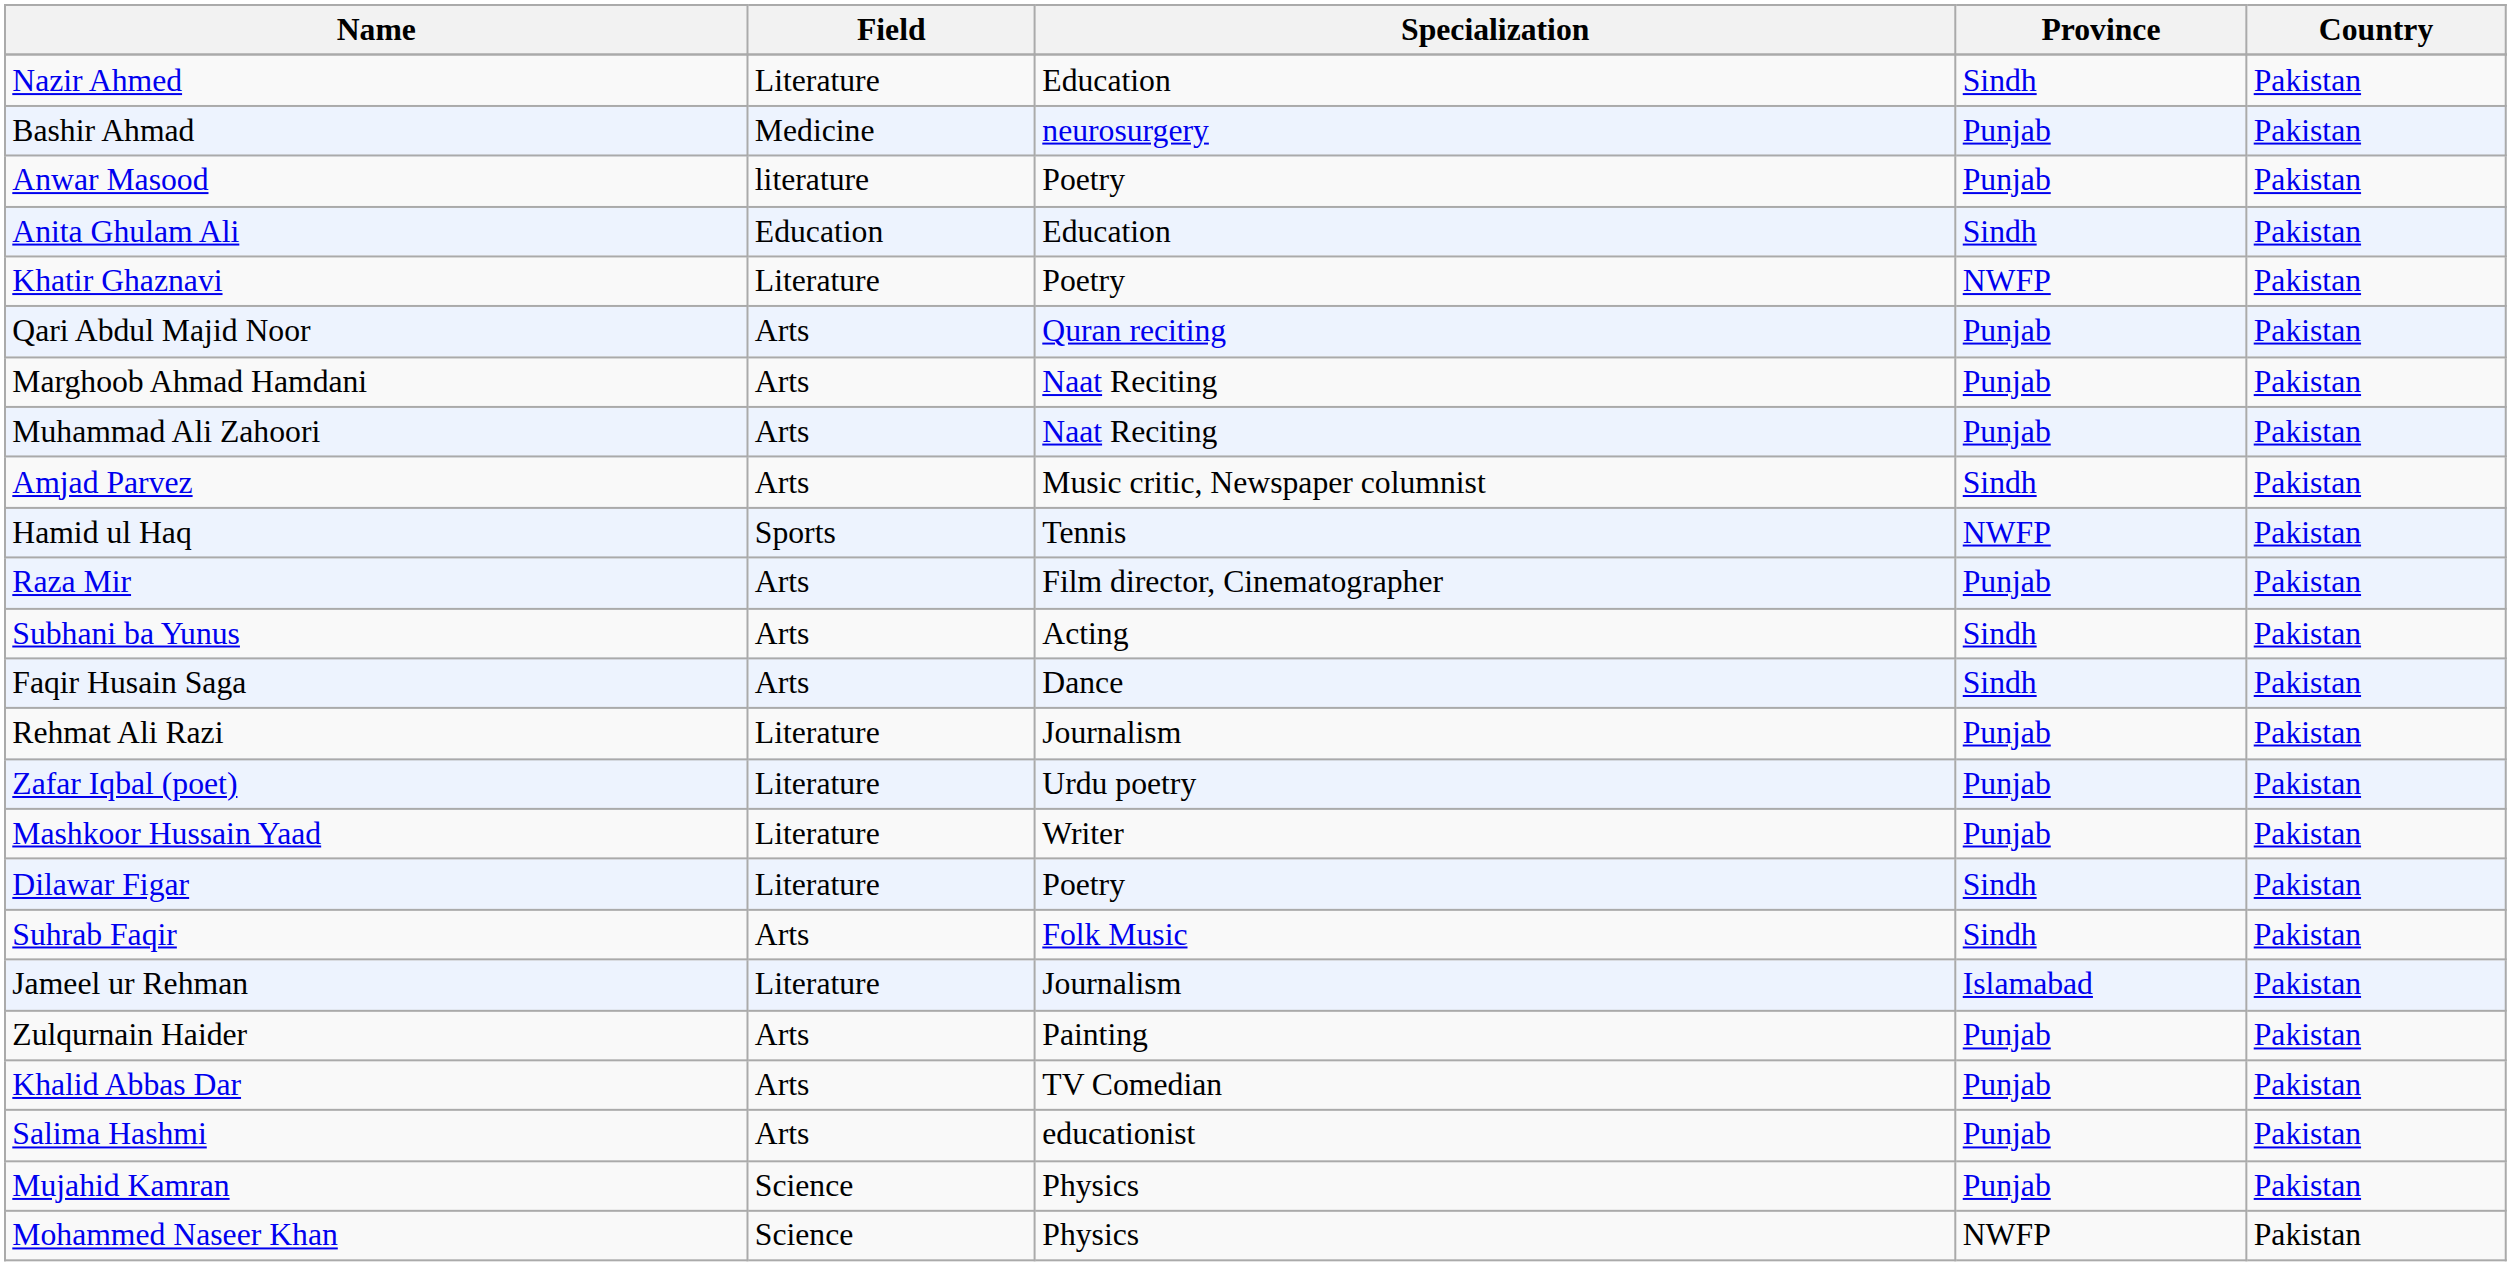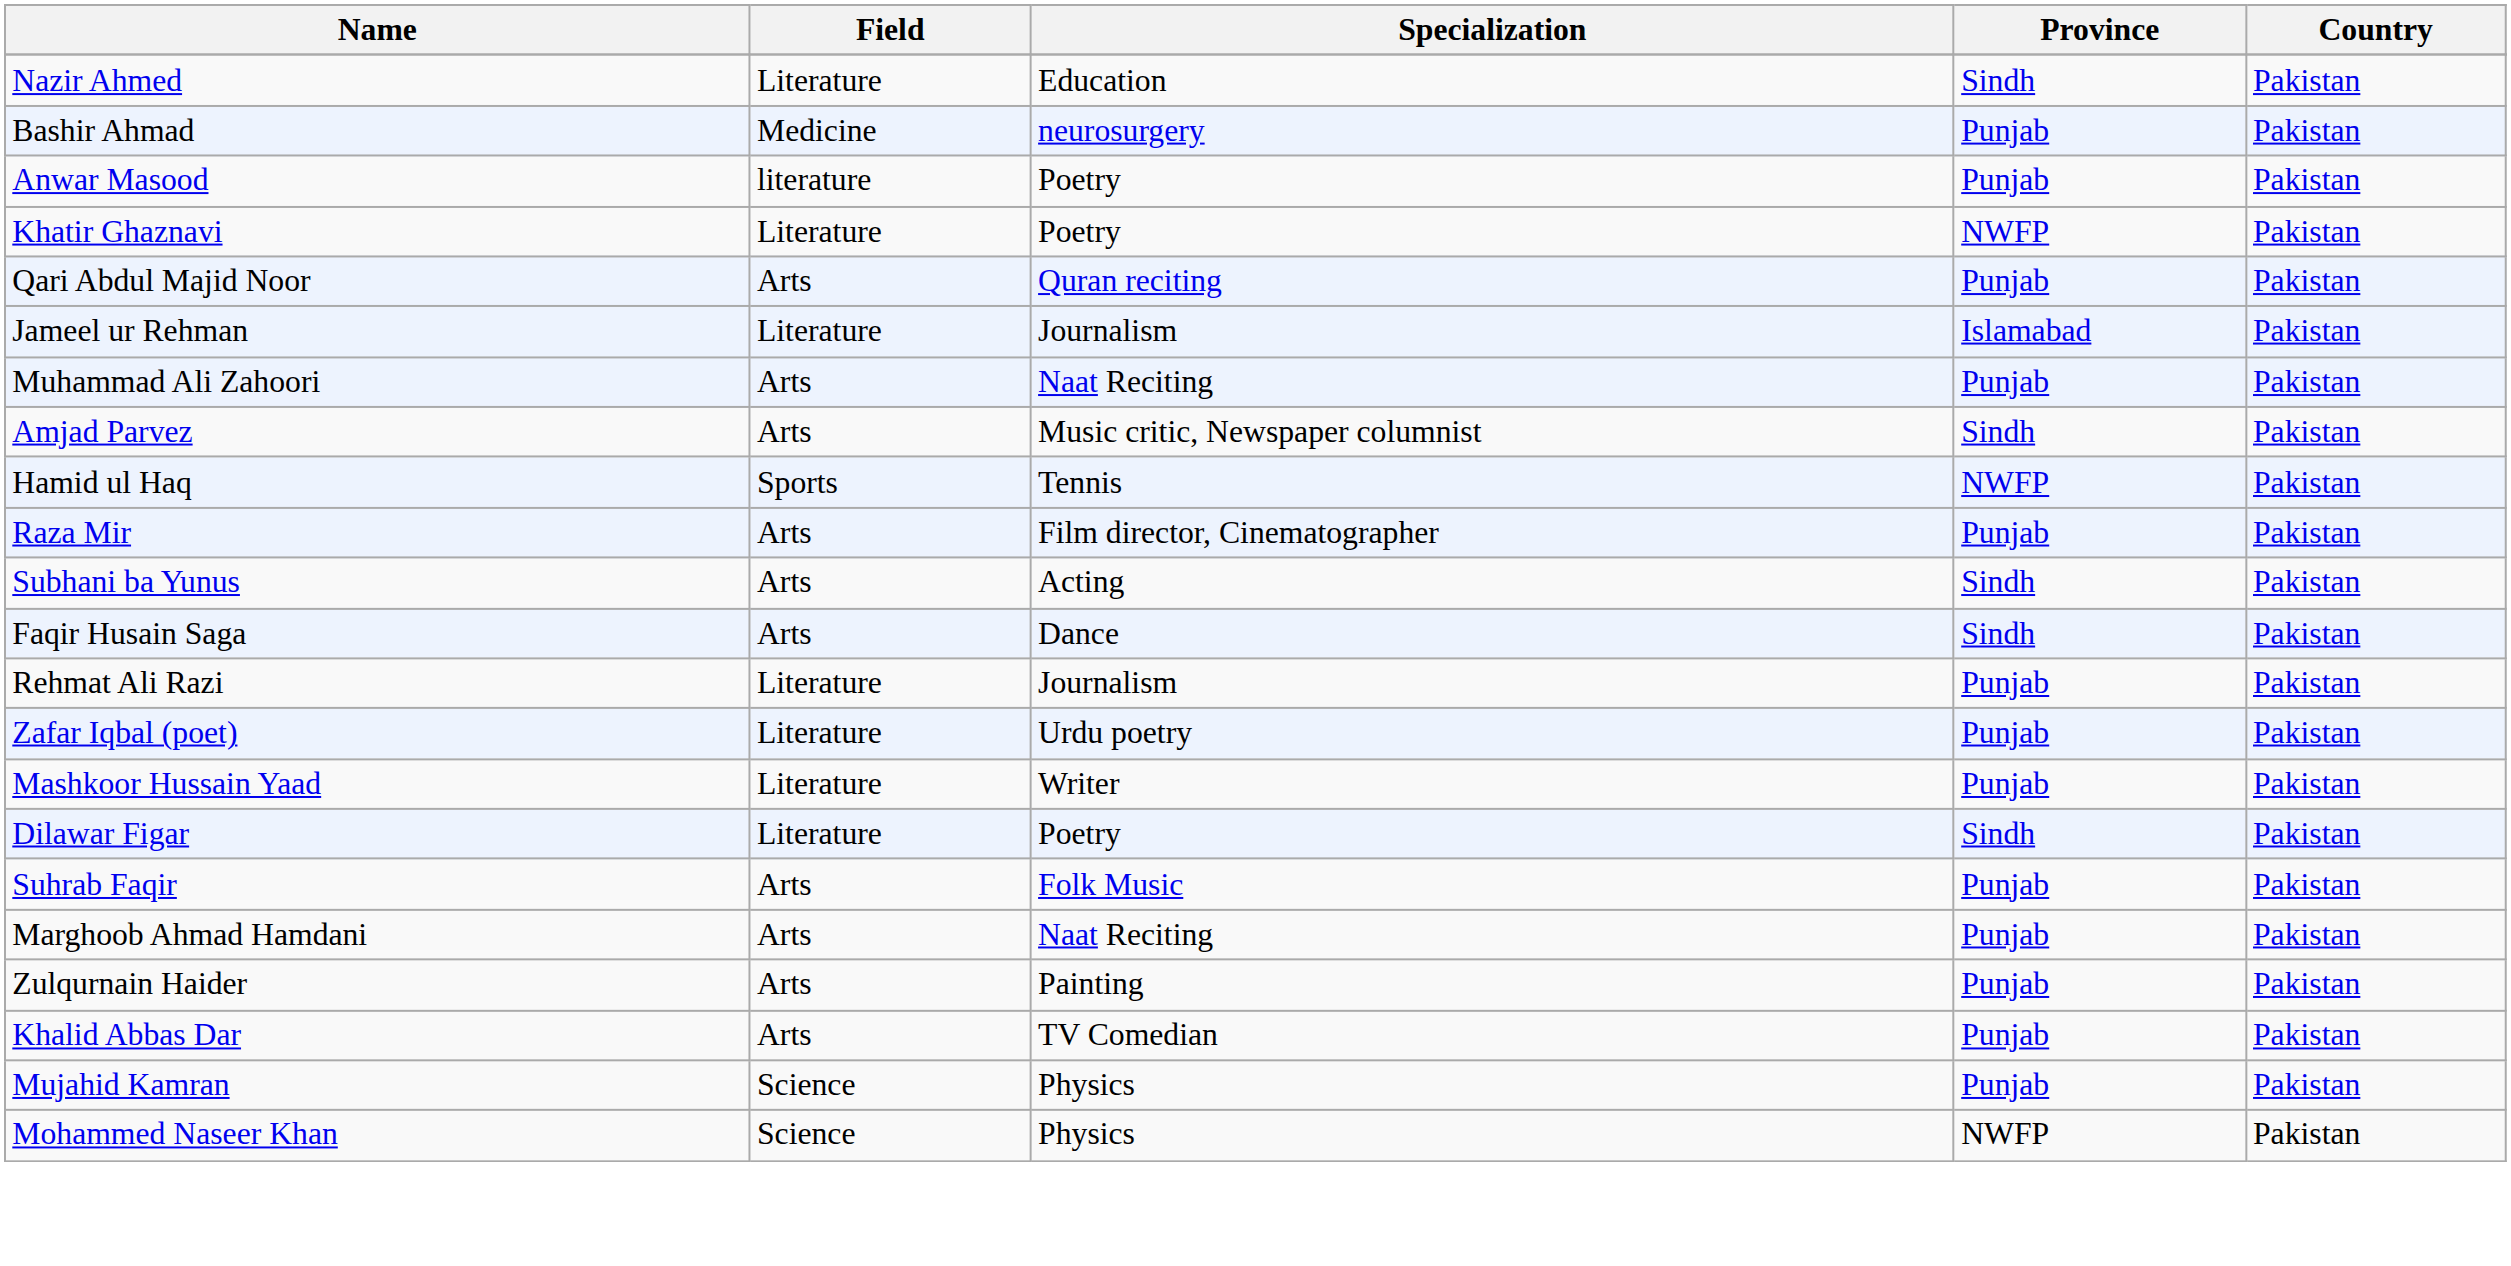- row: Anita Ghulam Ali | Education | Education | Sindh | Pakistan
rows swapped: Marghoob Ahmad Hamdani <-> Jameel ur Rehman
Suhrab Faqir | Province: Sindh -> Punjab
- row: Salima Hashmi | Arts | educationist | Punjab | Pakistan
